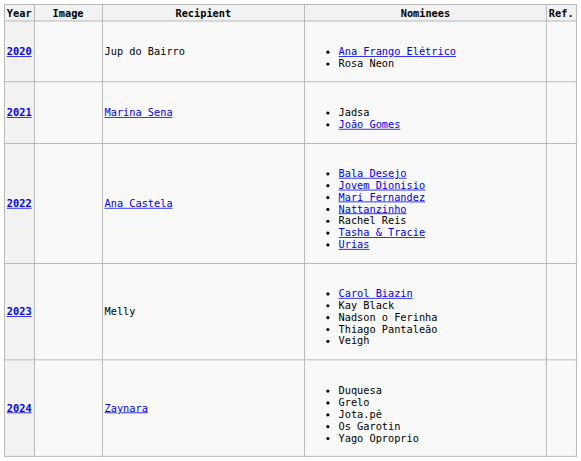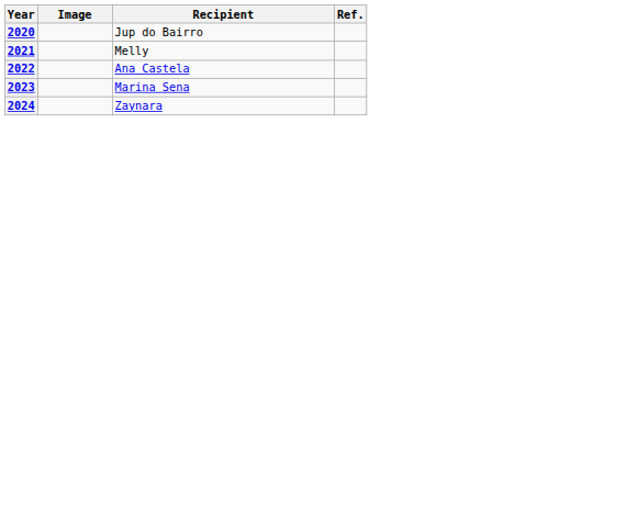- column: Nominees | Ana Frango Elétrico Rosa Neon | Jadsa João Gomes | Bala Desejo Jovem Dionisio Mari Fernandez Nattanzinho Rachel Reis Tasha & Tracie Urias | Carol Biazin Kay Black Nadson o Ferinha Thiago Pantaleão Veigh | Duquesa Grelo Jota.pê Os Garotin Yago Oproprio
2021 | Recipient: Marina Sena -> Melly
2023 | Recipient: Melly -> Marina Sena
